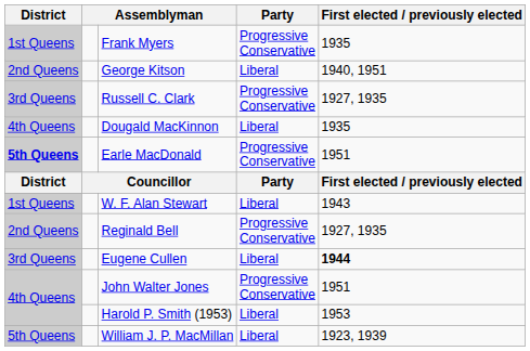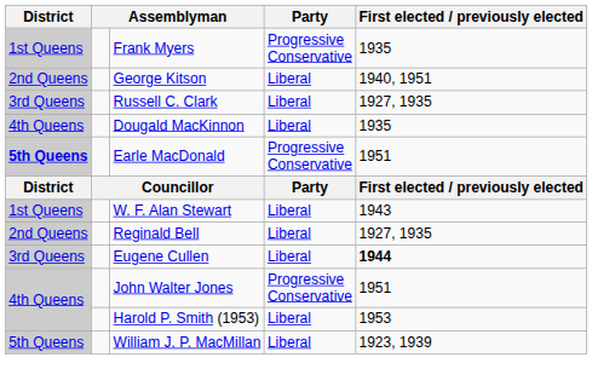Russell C. Clark | Party: Progressive Conservative -> Liberal
Reginald Bell | Party: Progressive Conservative -> Liberal
